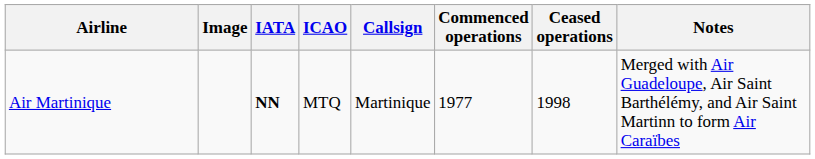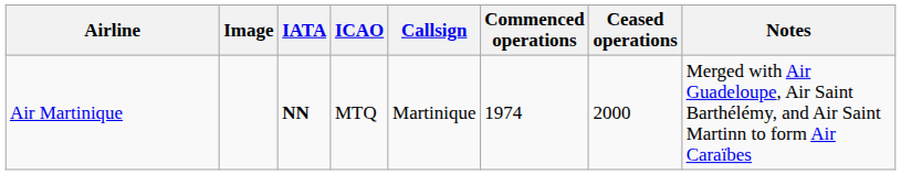Air Martinique | Commenced operations: 1977 -> 1974
Air Martinique | Ceased operations: 1998 -> 2000
